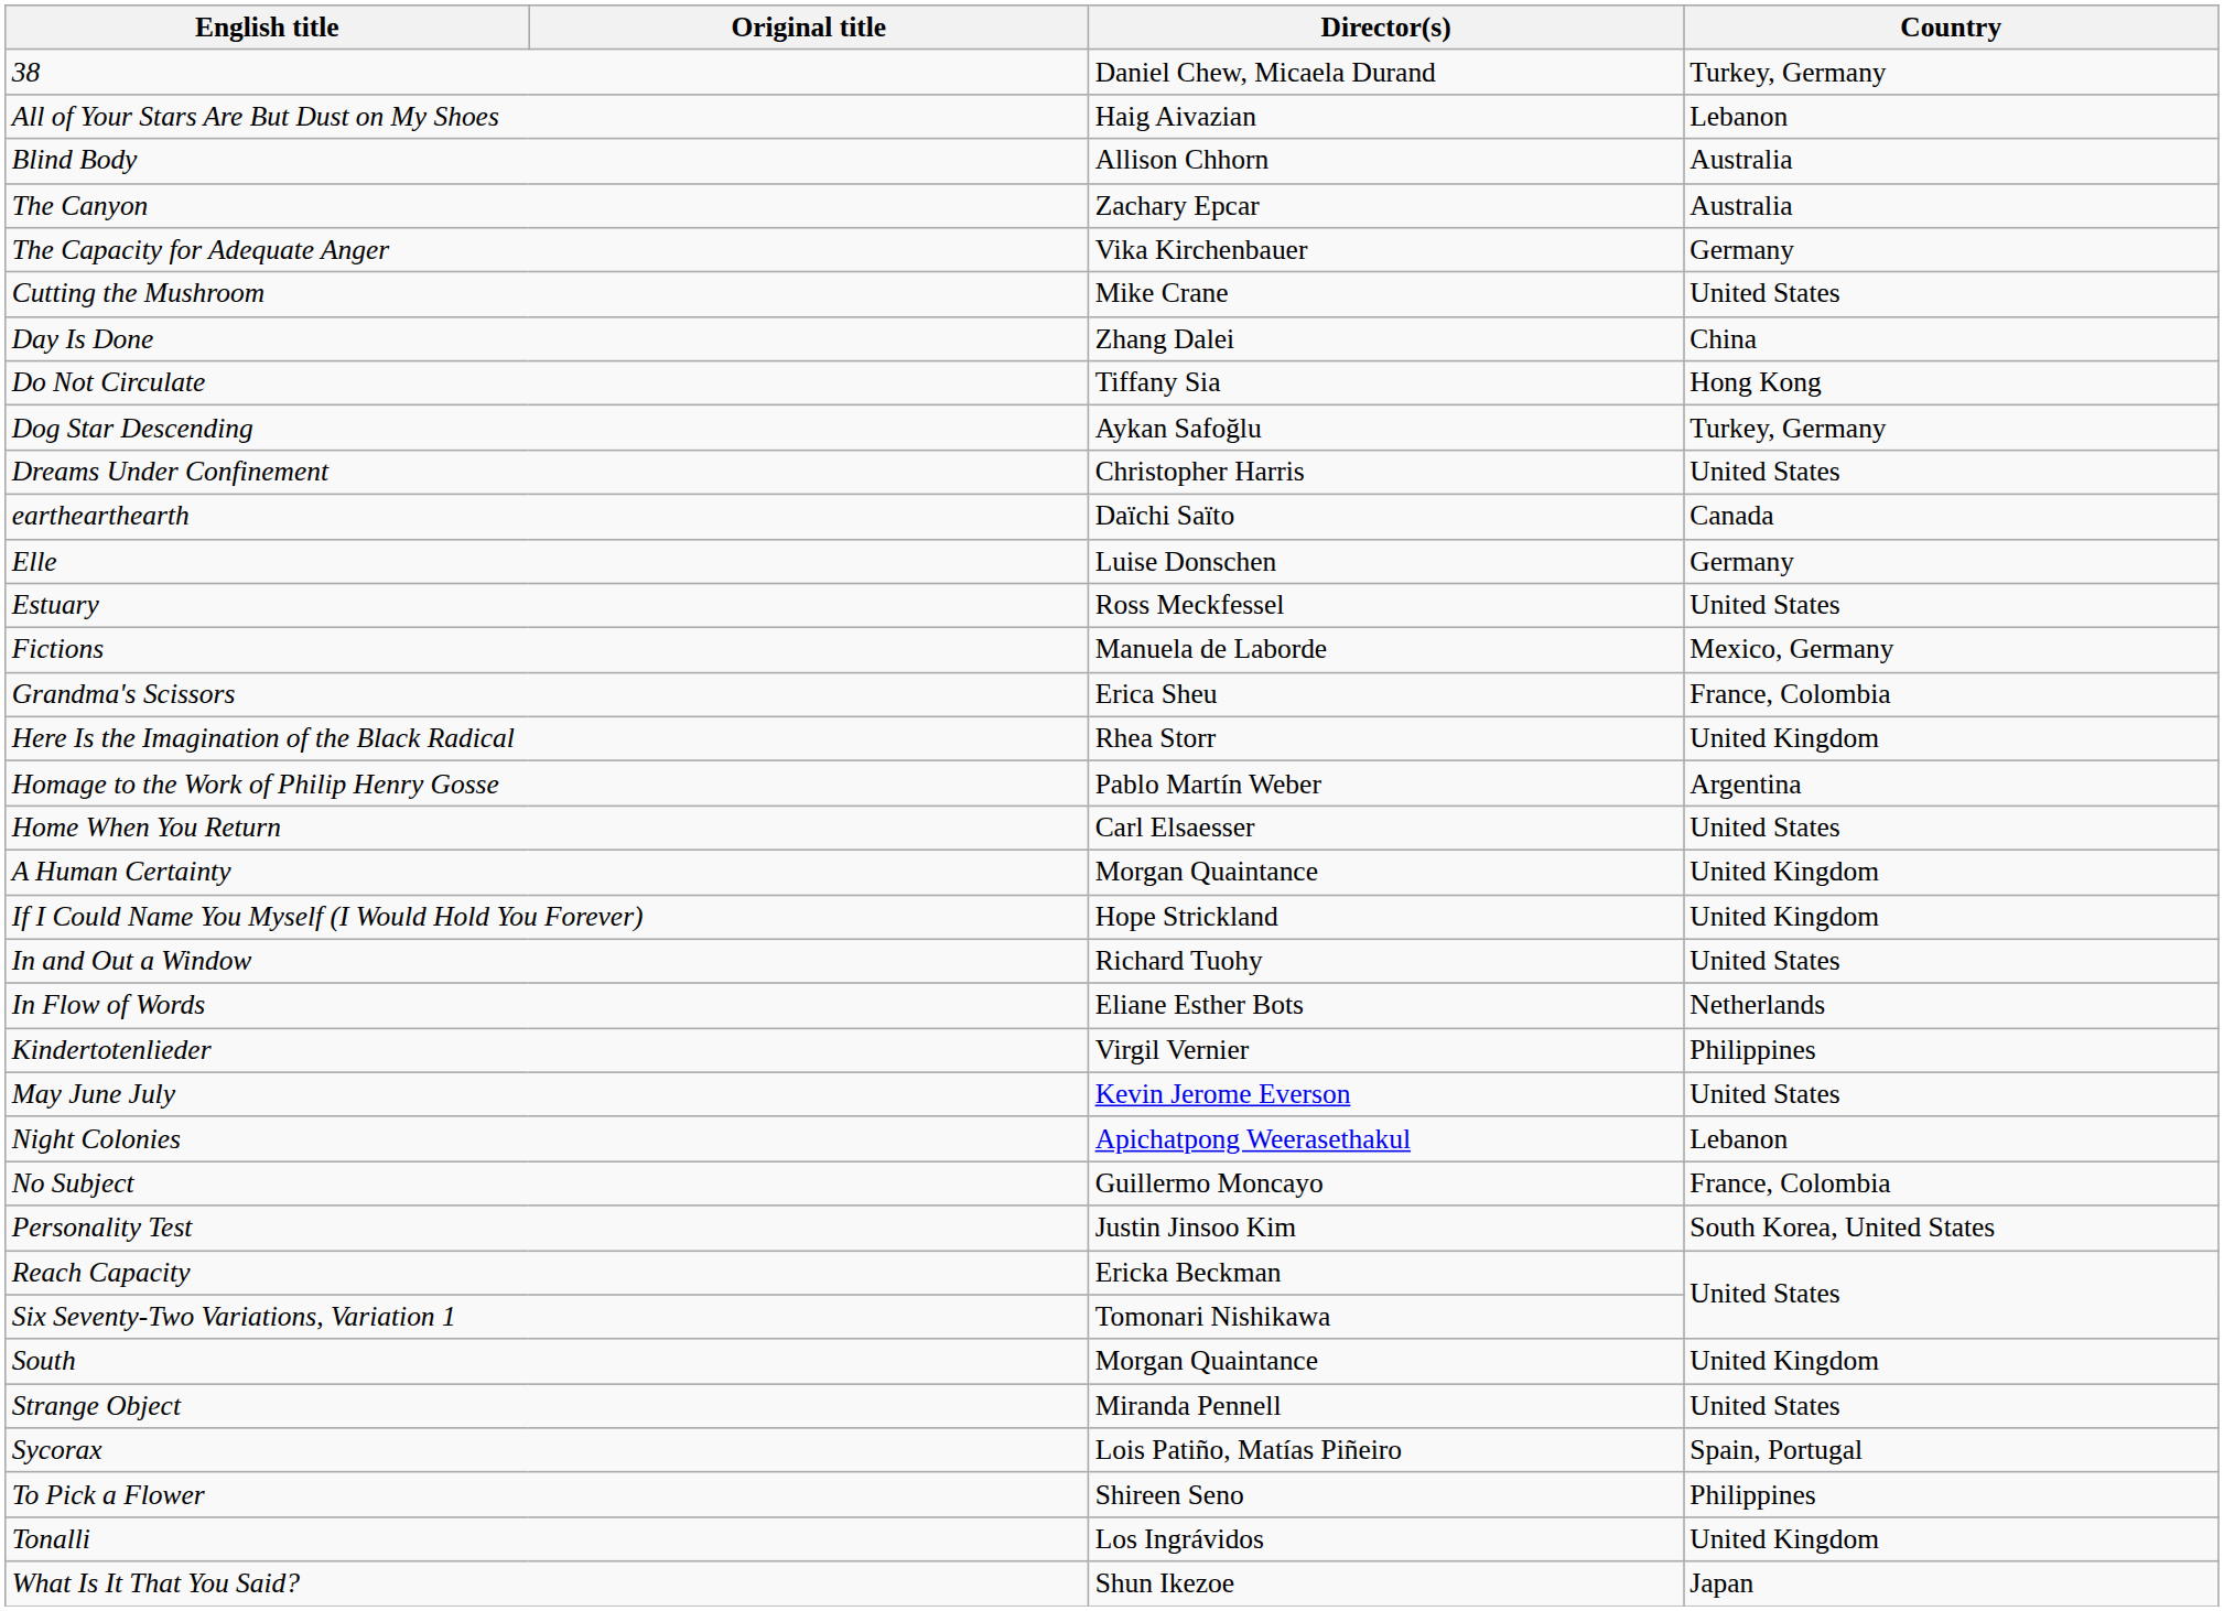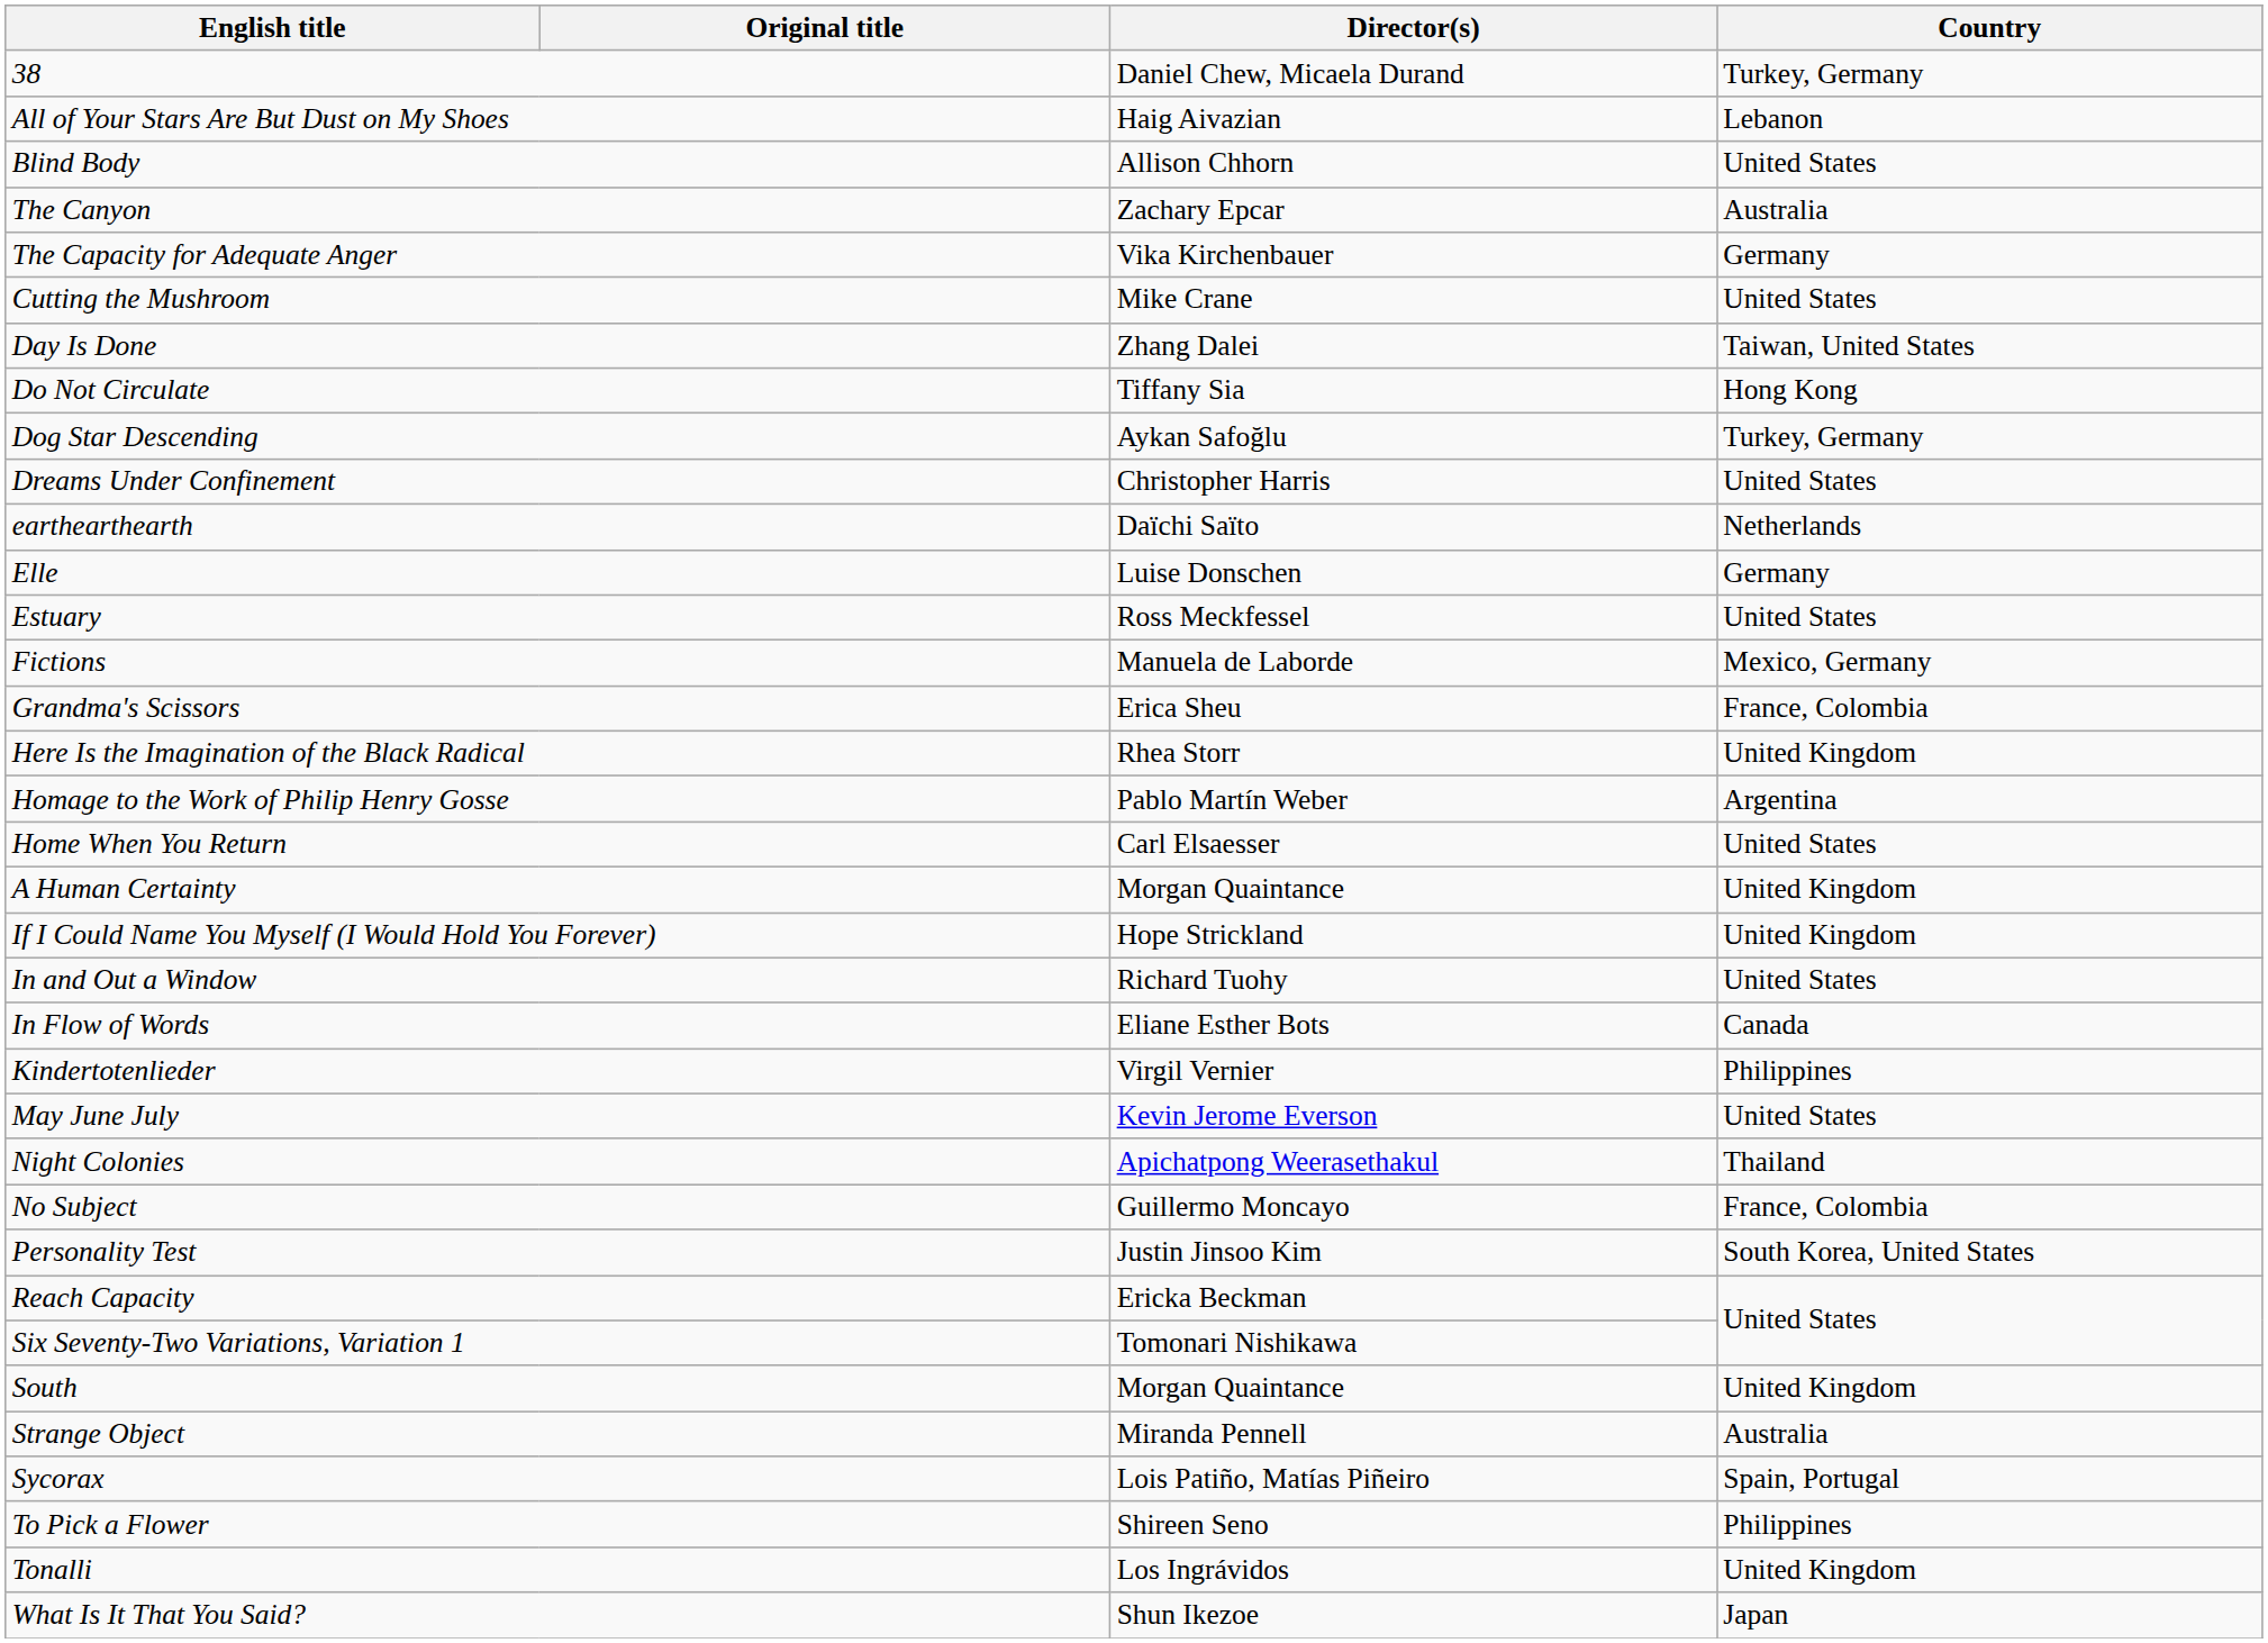Blind Body | Country: Australia -> United States
Day Is Done | Country: China -> Taiwan, United States
earthearthearth | Country: Canada -> Netherlands
In Flow of Words | Country: Netherlands -> Canada
Night Colonies | Country: Lebanon -> Thailand
Strange Object | Country: United States -> Australia
